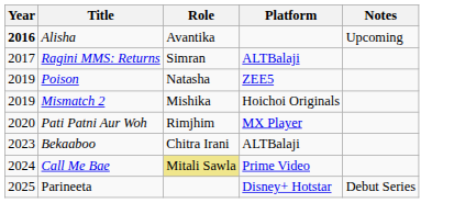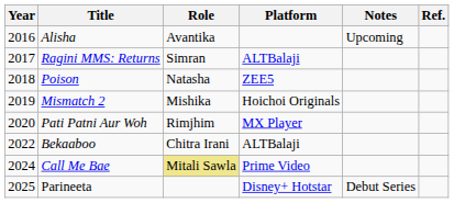+ column: Ref.
Alisha | Year: bold -> normal
Poison | Year: 2019 -> 2018
Bekaaboo | Year: 2023 -> 2022
